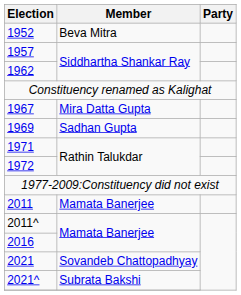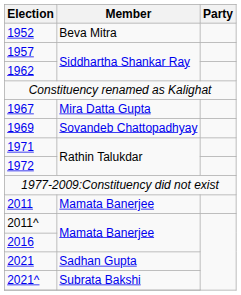1969 | Member: Sadhan Gupta -> Sovandeb Chattopadhyay
2021 | Member: Sovandeb Chattopadhyay -> Sadhan Gupta
